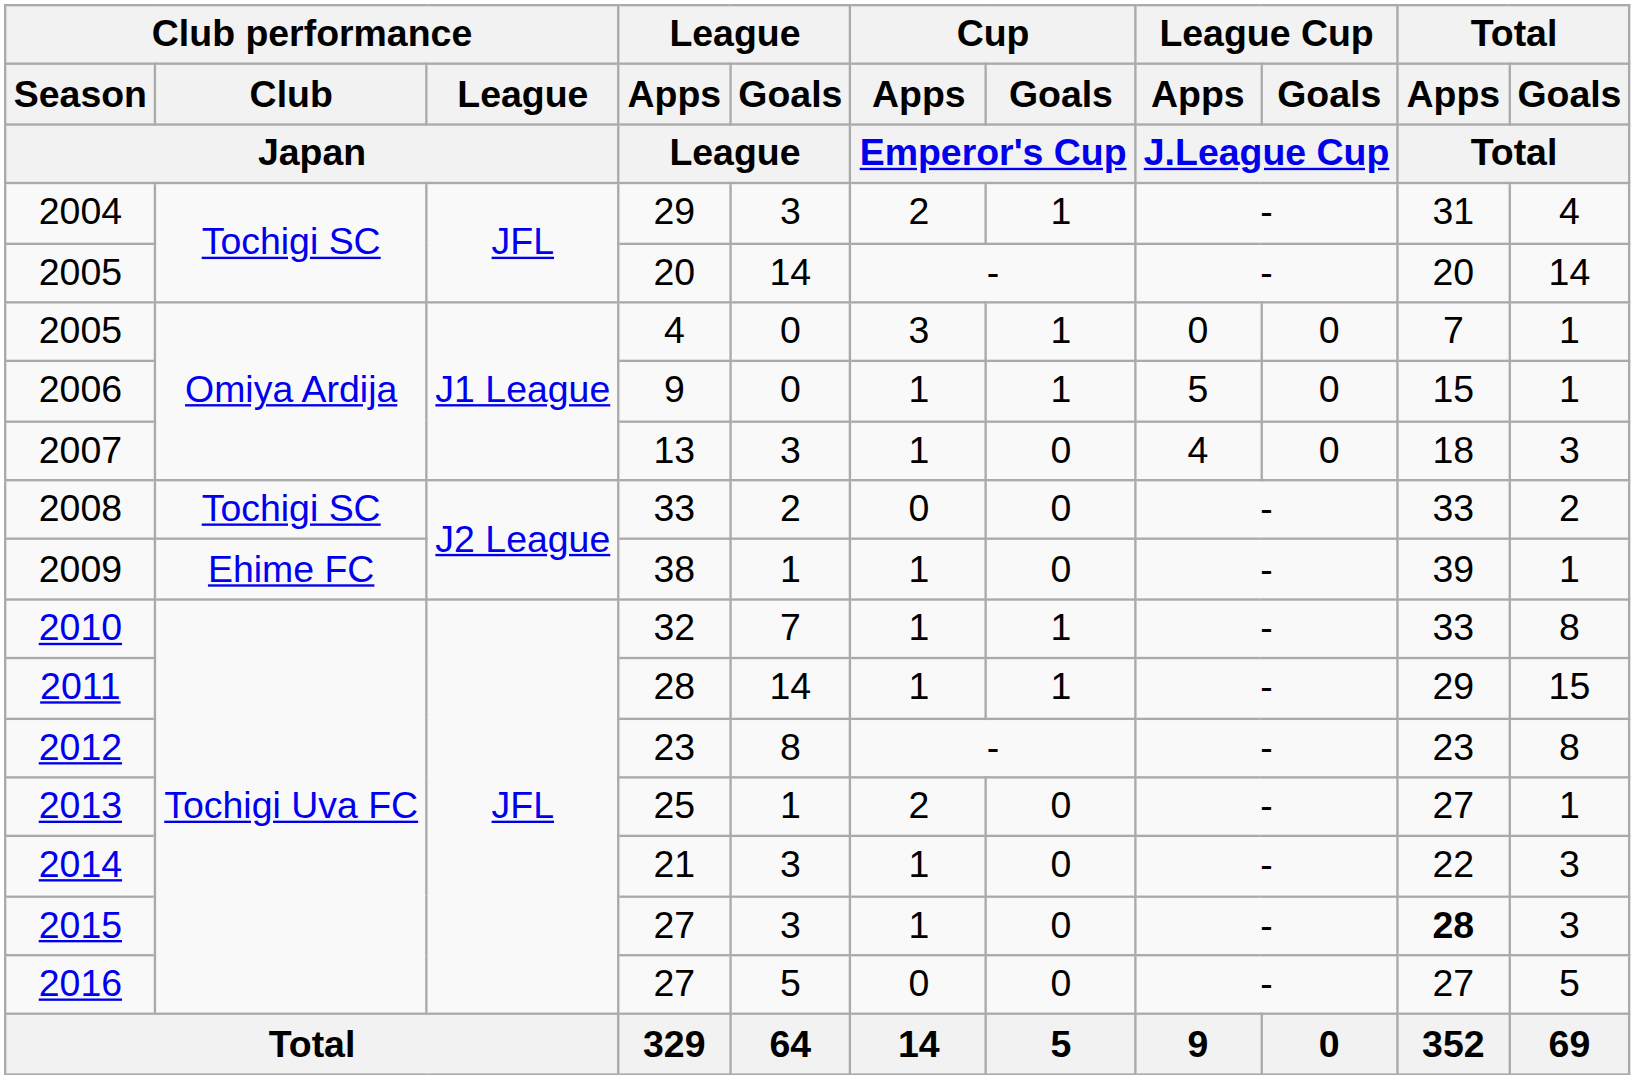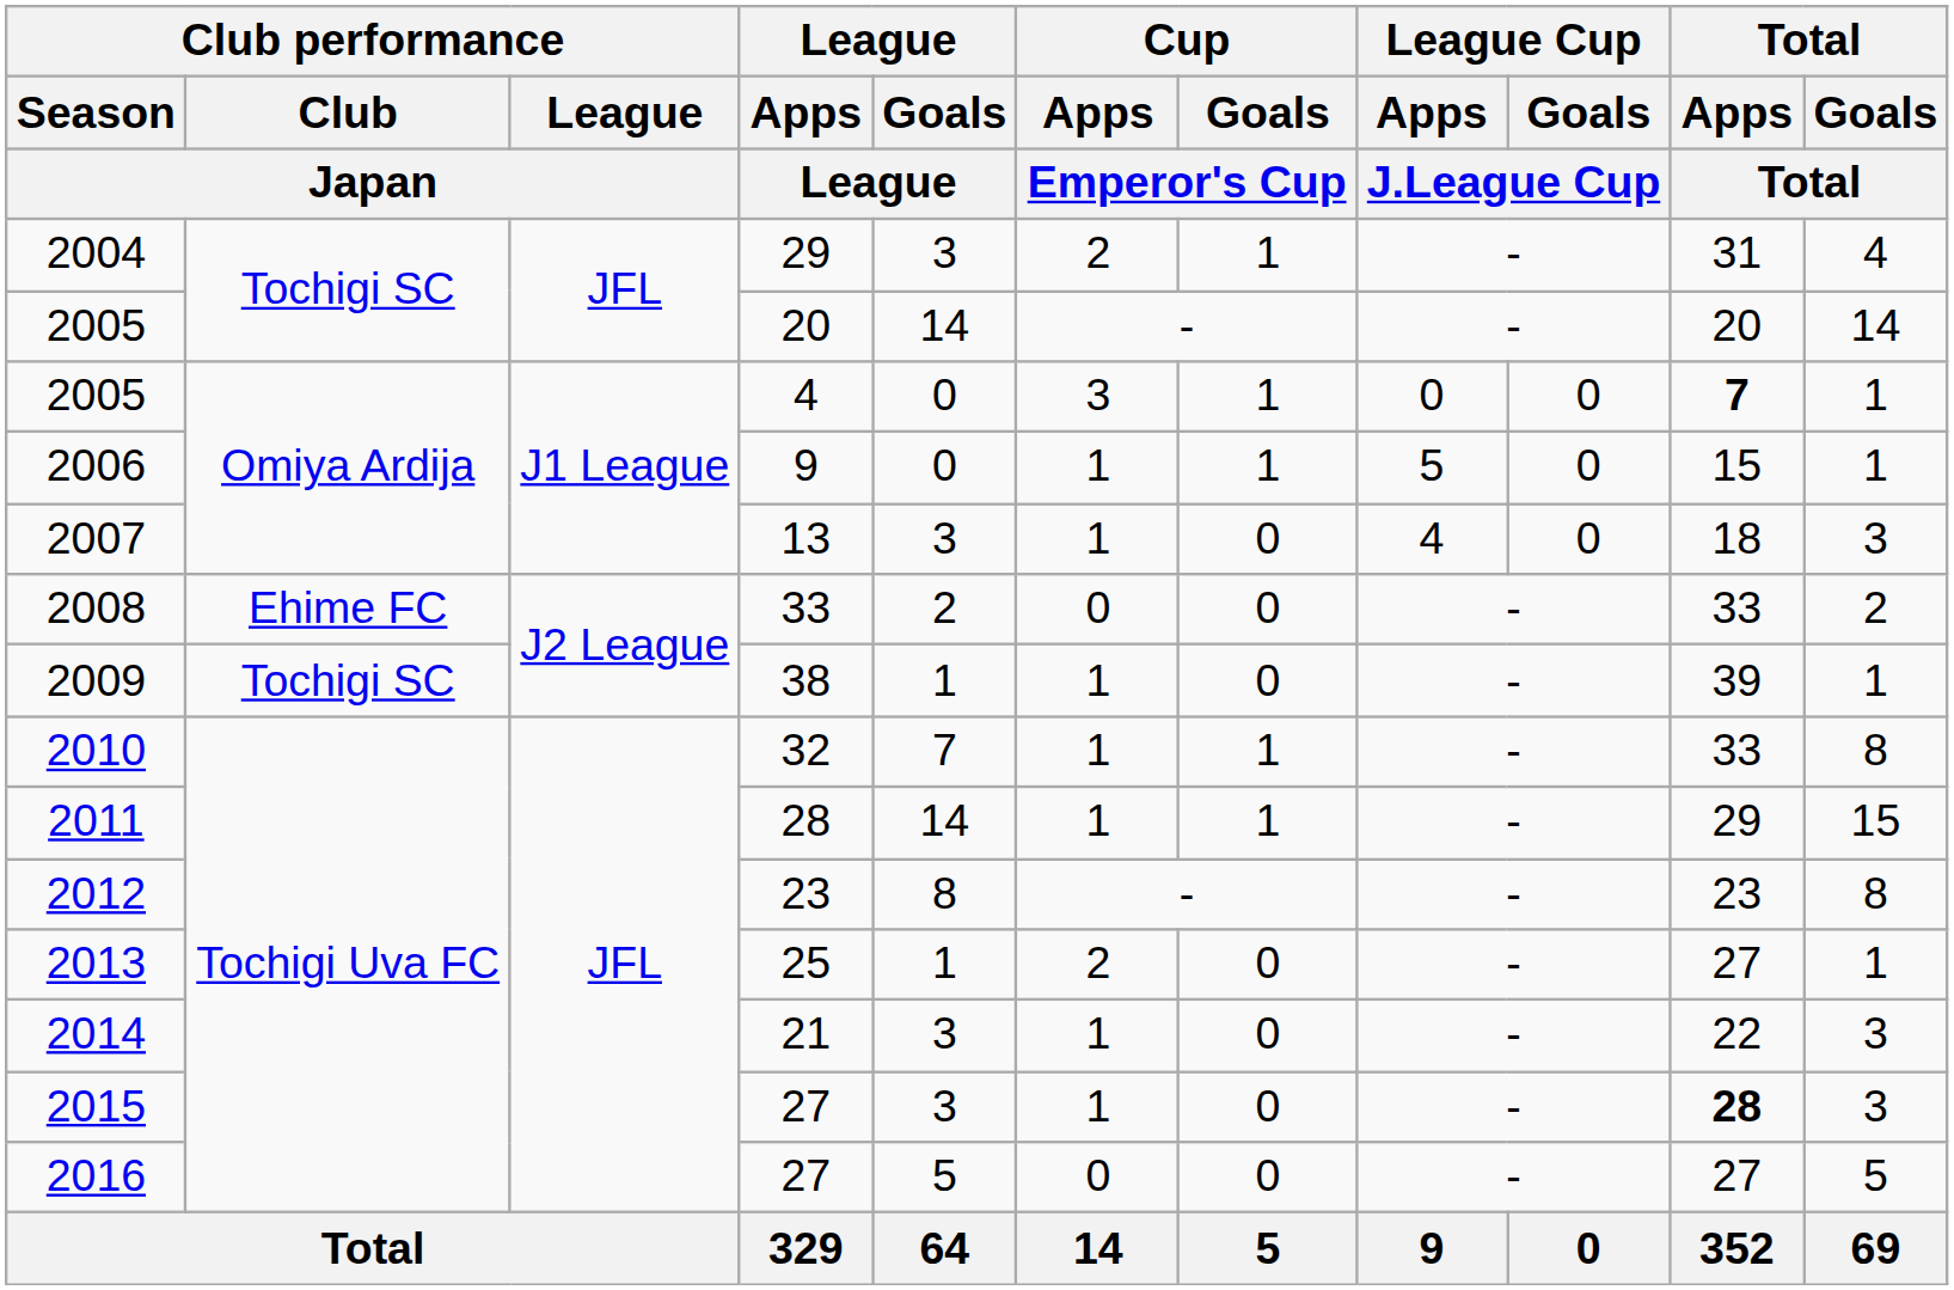2005 / 4 | Total / Apps / Total: normal -> bold
2008 | Club performance / Club / Japan: Tochigi SC -> Ehime FC
2009 | Club performance / Club / Japan: Ehime FC -> Tochigi SC
